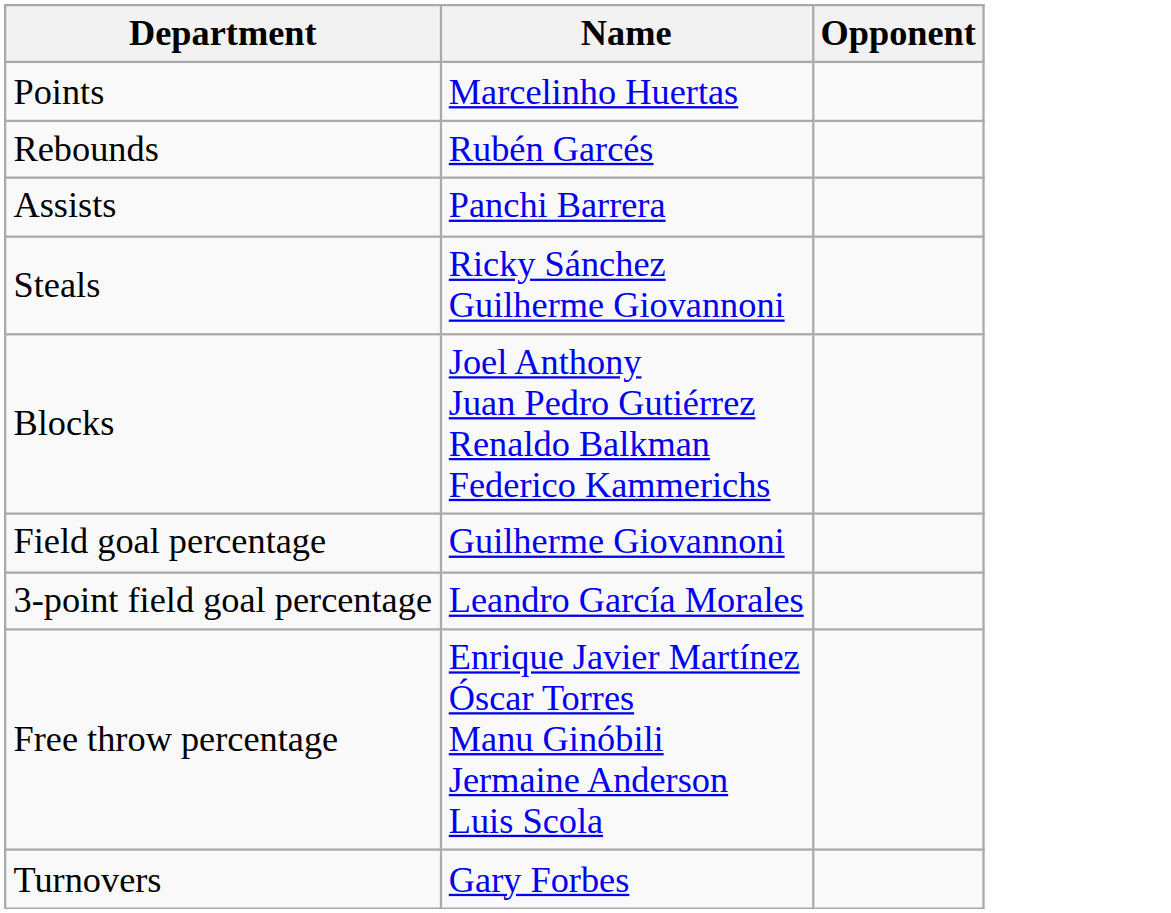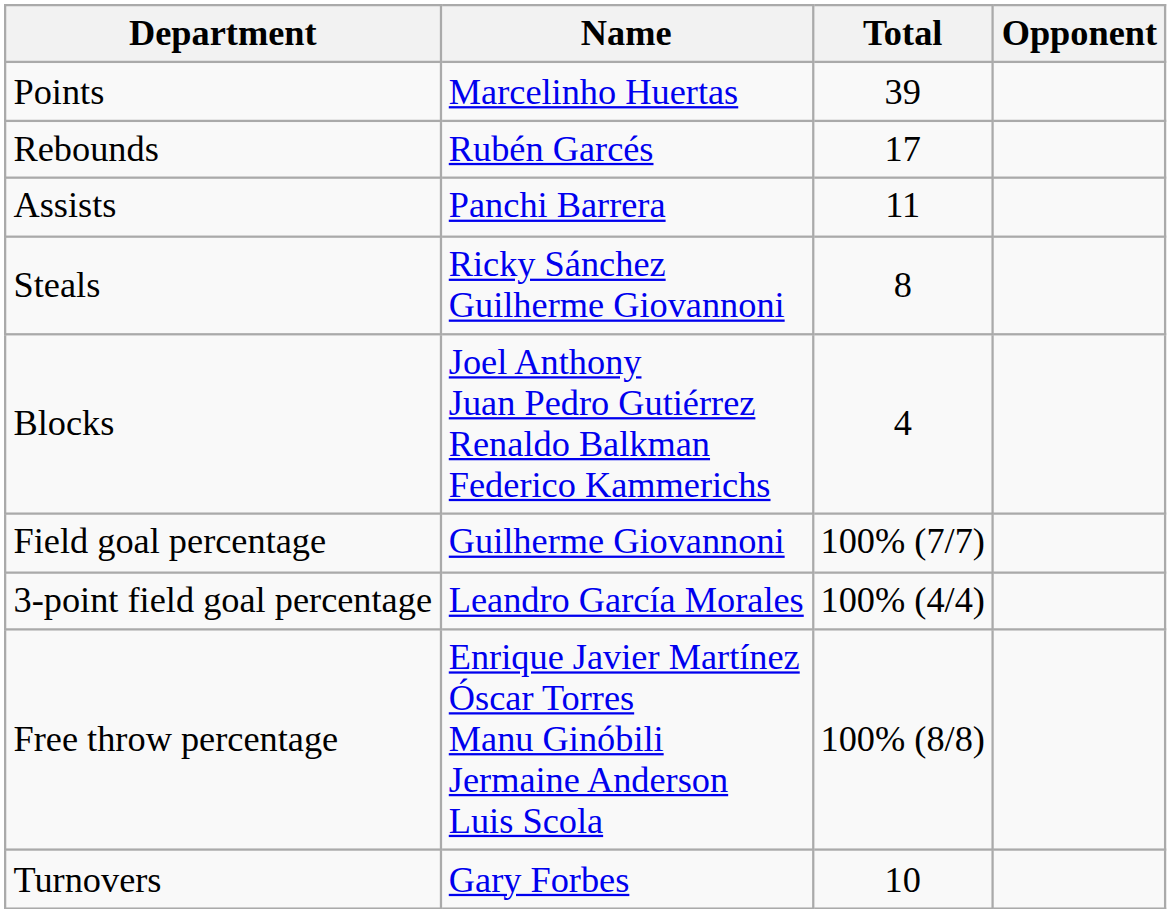+ column: Total | 39 | 17 | 11 | 8 | 4 | 100% (7/7) | 100% (4/4) | 100% (8/8) | 10
